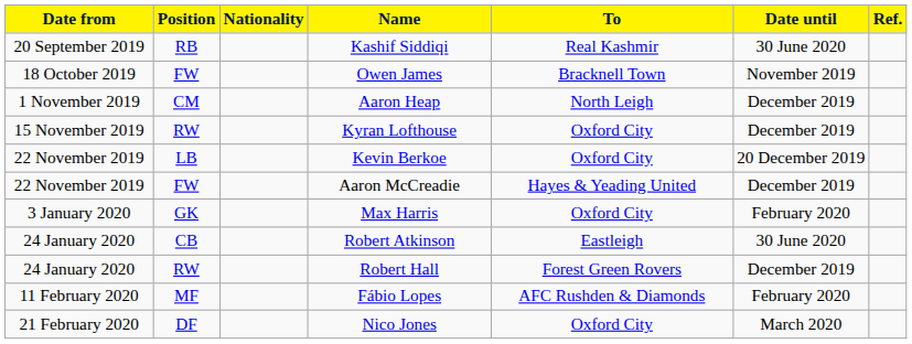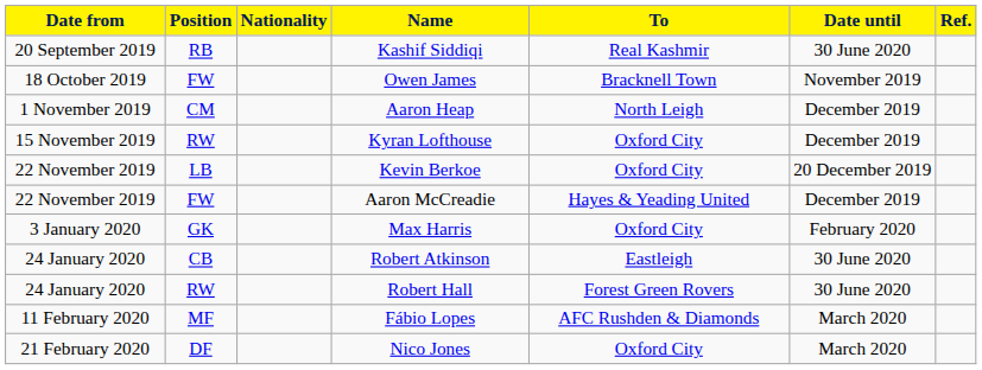Robert Hall | Date until: December 2019 -> 30 June 2020
Fábio Lopes | Date until: February 2020 -> March 2020
